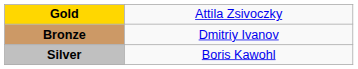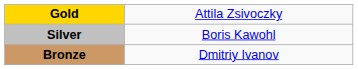rows swapped: Silver <-> Bronze
